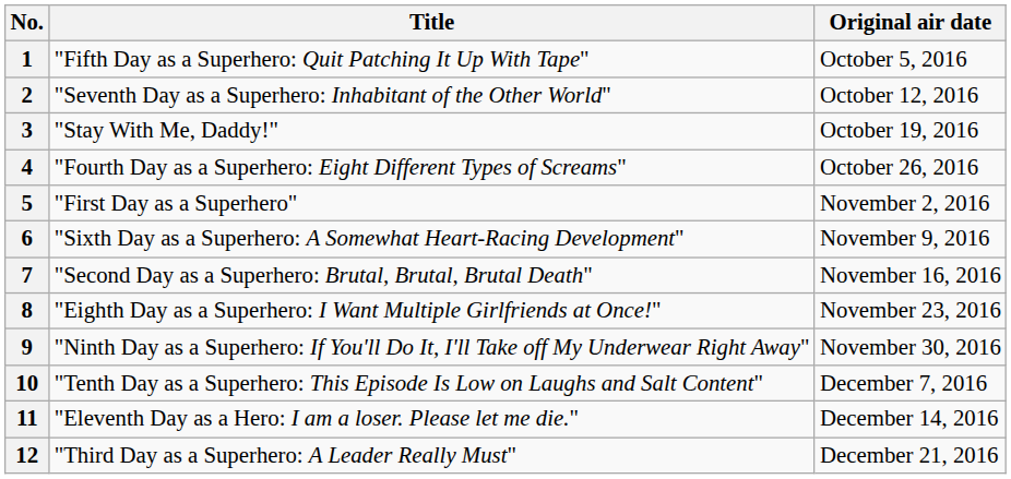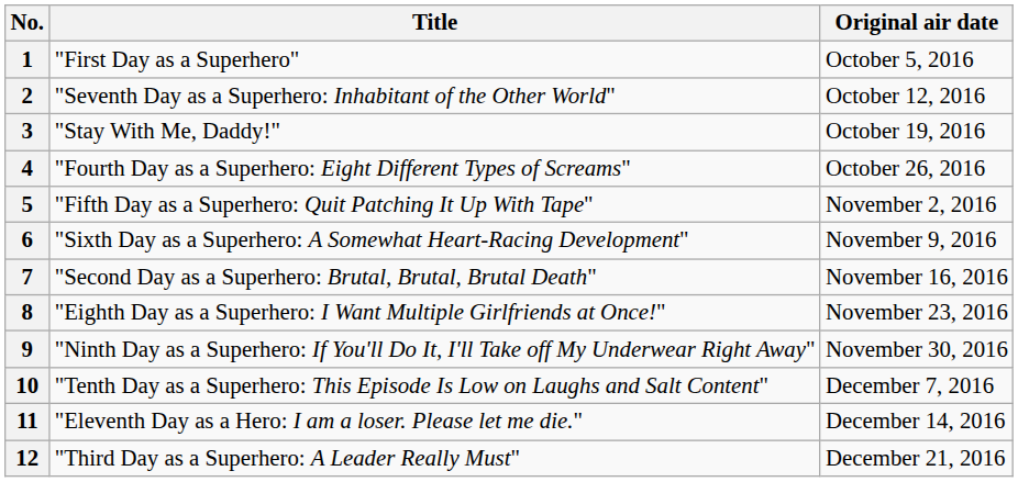1 | Title: "Fifth Day as a Superhero: Quit Patching It Up With Tape" -> "First Day as a Superhero"
5 | Title: "First Day as a Superhero" -> "Fifth Day as a Superhero: Quit Patching It Up With Tape"
